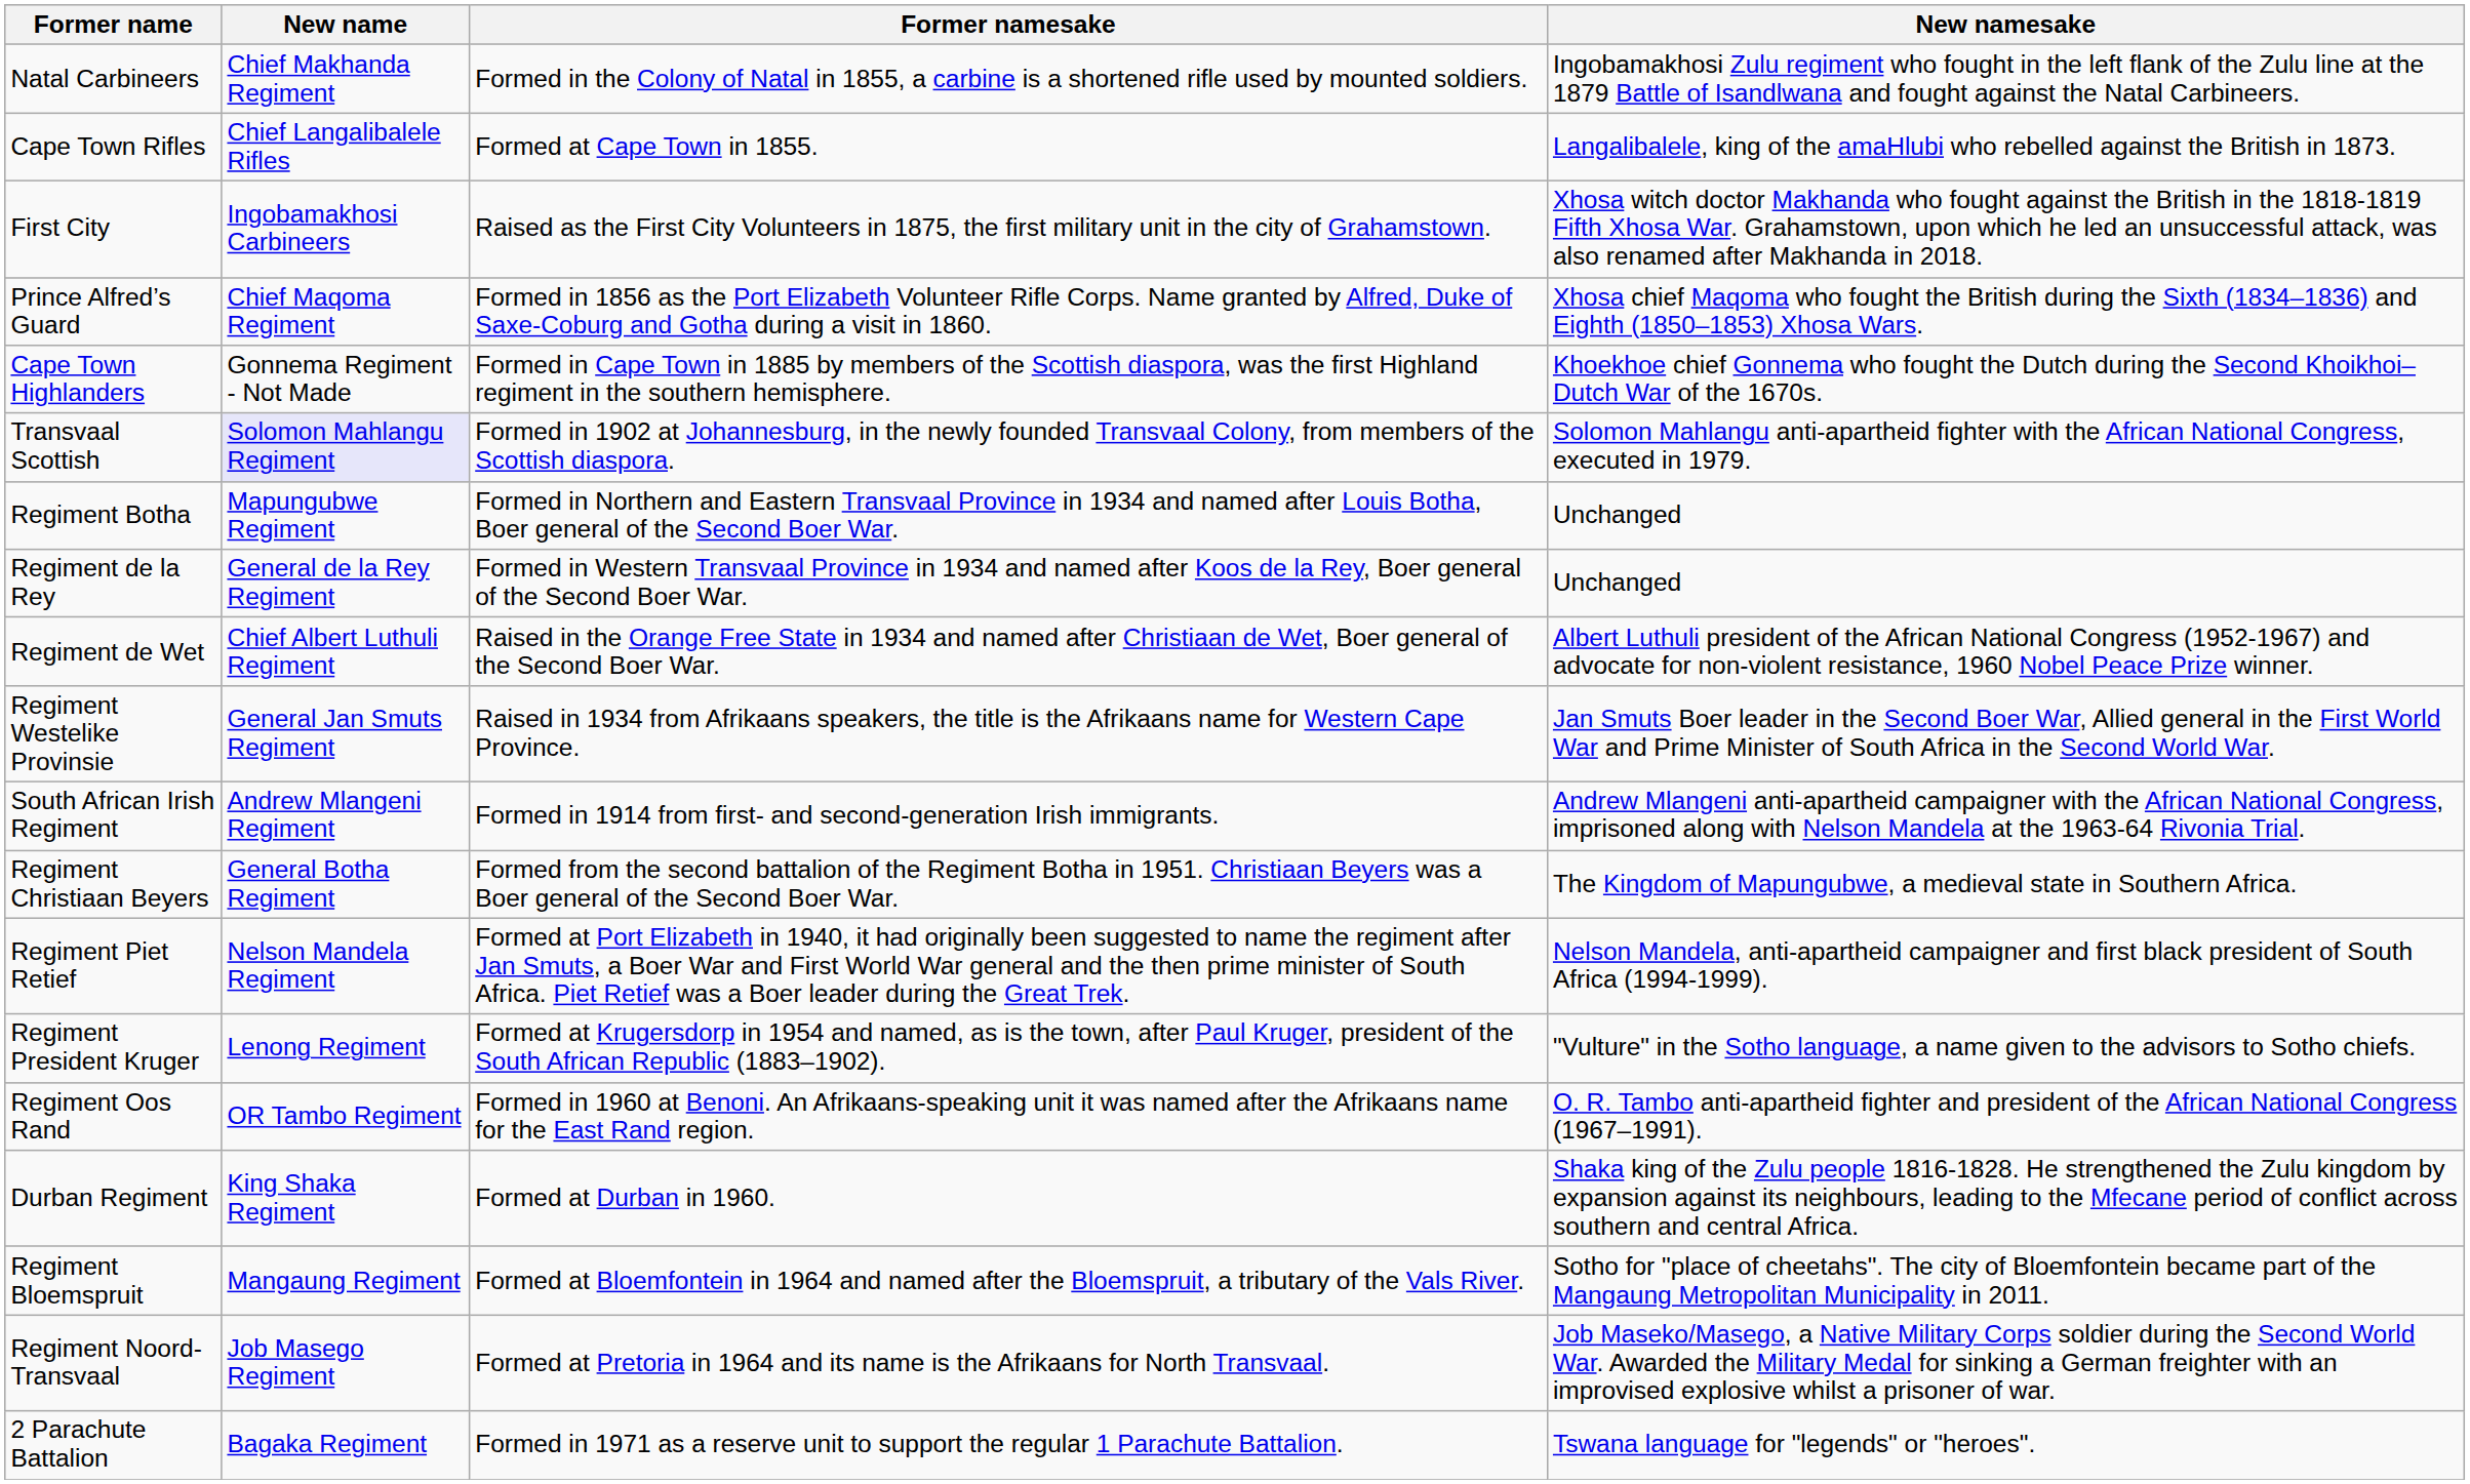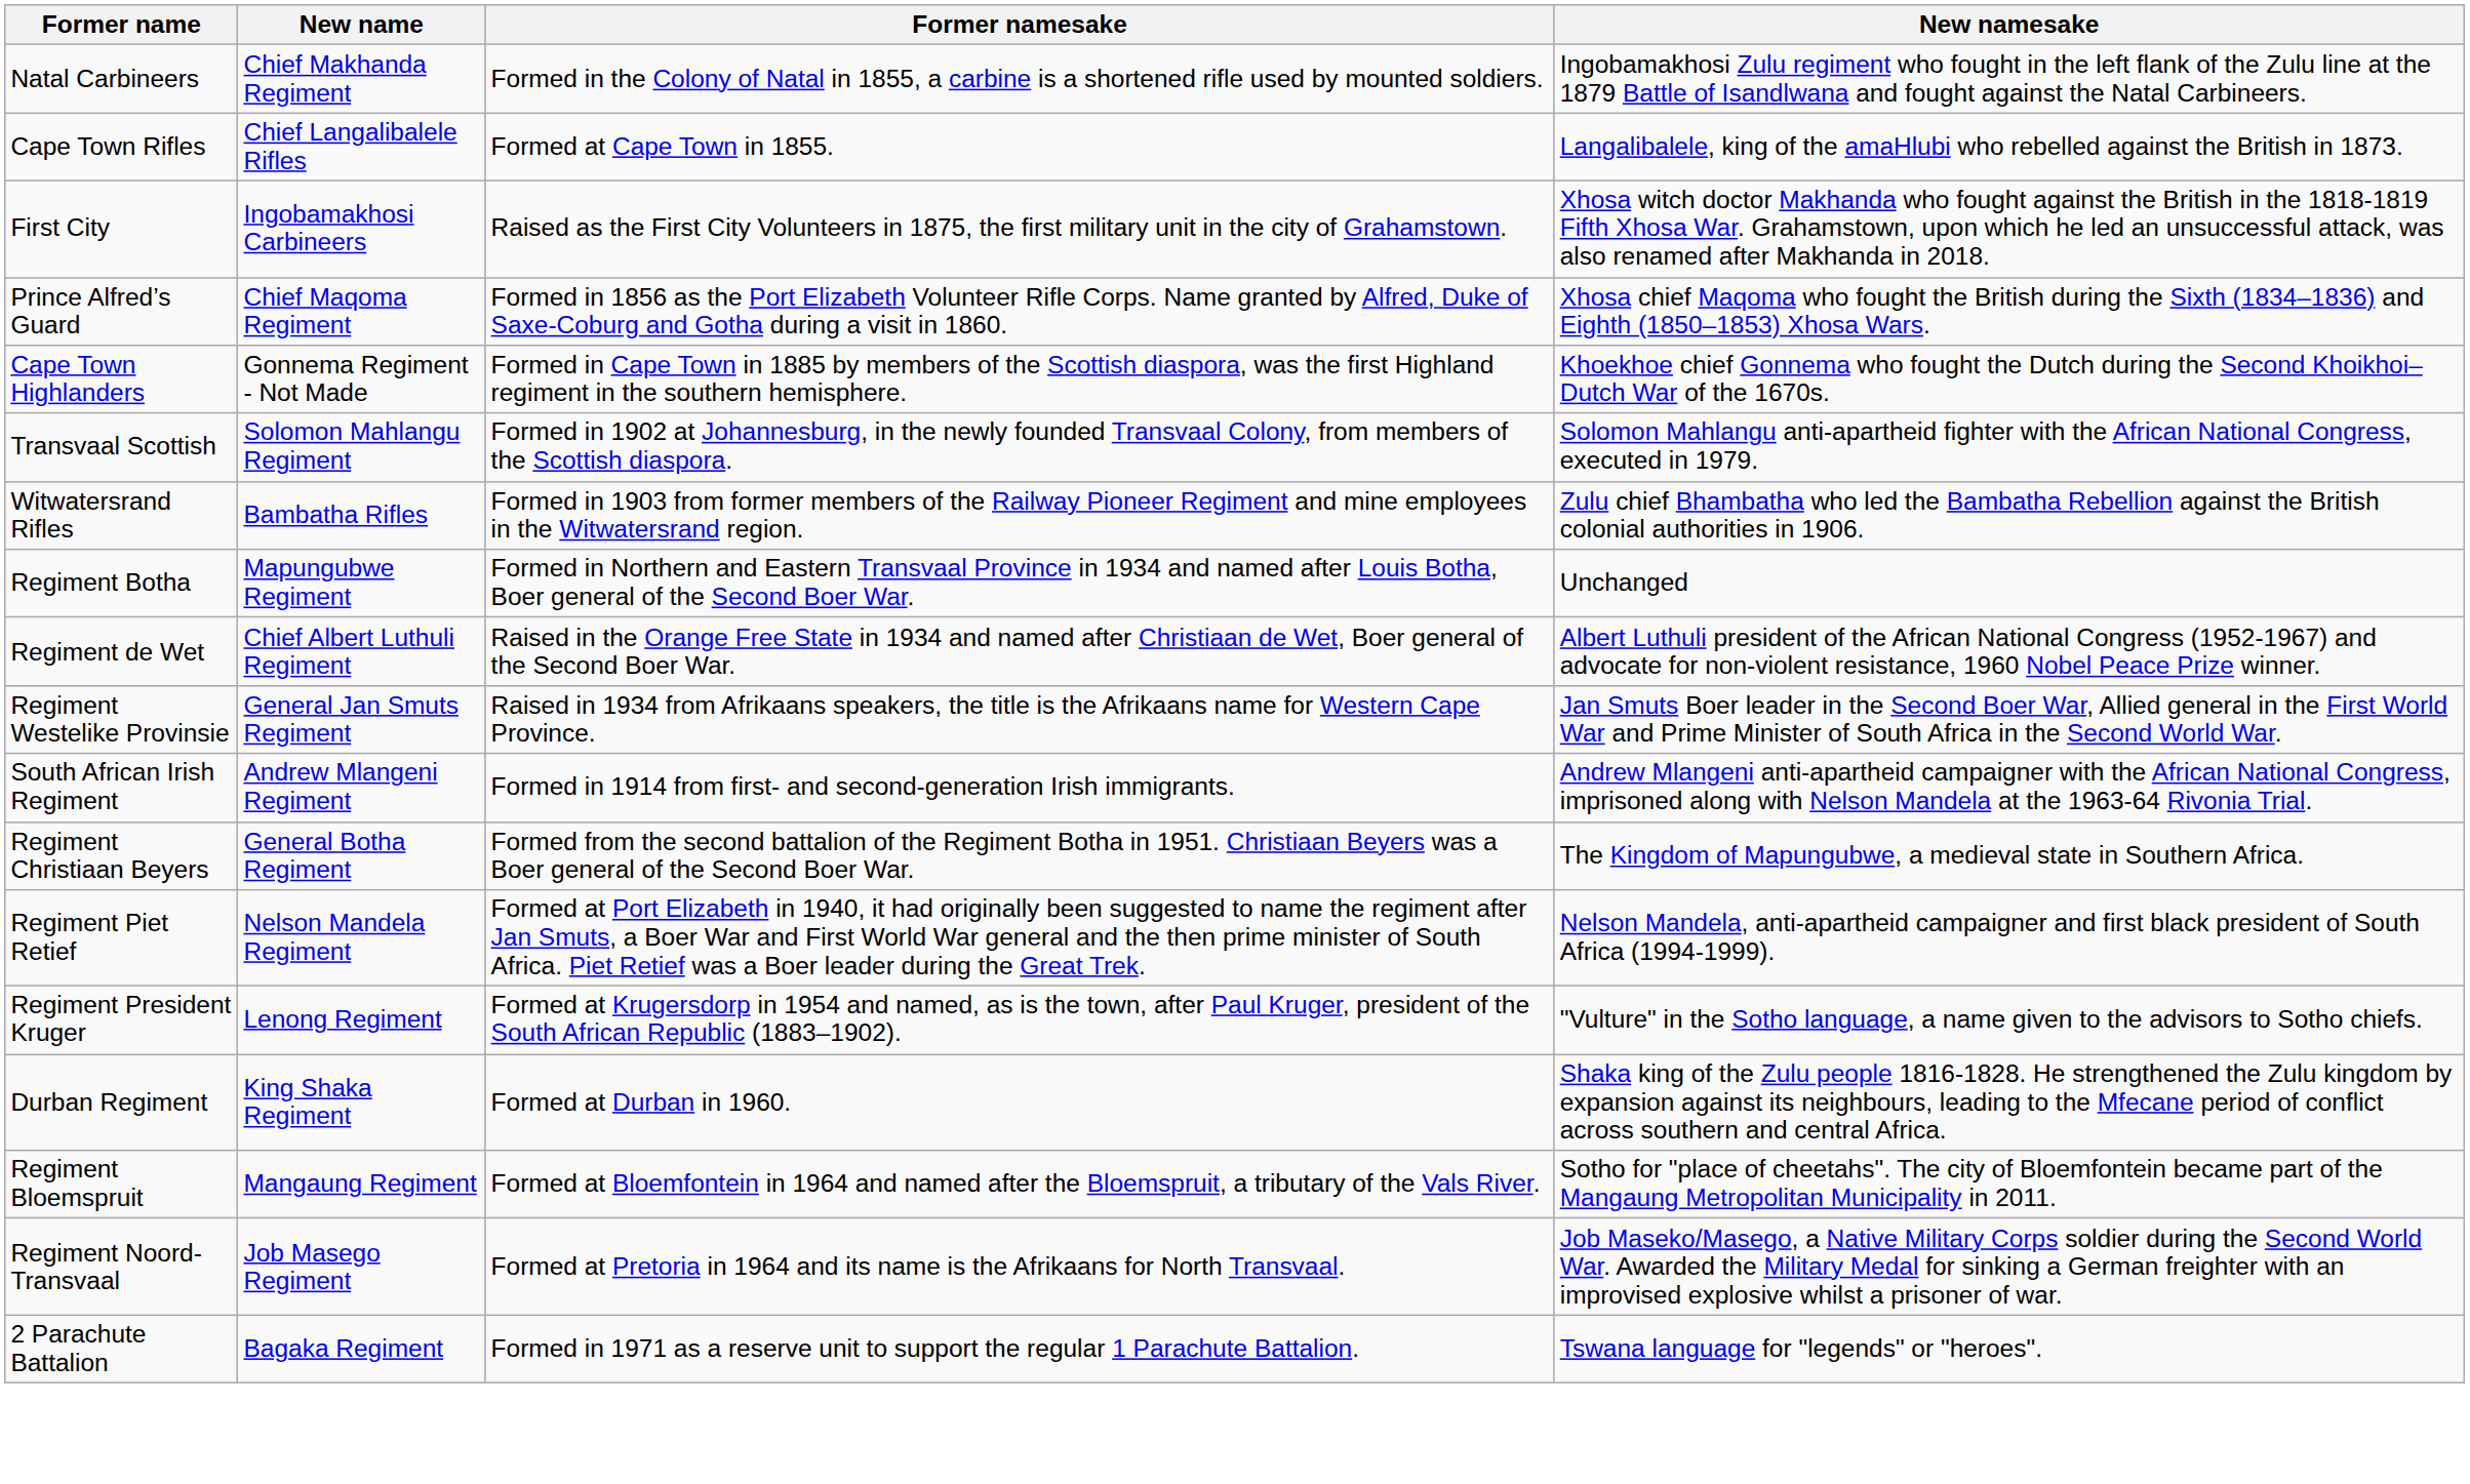Transvaal Scottish | New name: lavender background -> no background
+ row: Witwatersrand Rifles | Bambatha Rifles | Formed in 1903 from former members of the Railway Pioneer Regiment and mine employees in the Witwatersrand region. | Zulu chief Bhambatha who led the Bambatha Rebellion against the British colonial authorities in 1906.
- row: Regiment de la Rey | General de la Rey Regiment | Formed in Western Transvaal Province in 1934 and named after Koos de la Rey, Boer general of the Second Boer War. | Unchanged
- row: Regiment Oos Rand | OR Tambo Regiment | Formed in 1960 at Benoni. An Afrikaans-speaking unit it was named after the Afrikaans name for the East Rand region. | O. R. Tambo anti-apartheid fighter and president of the African National Congress (1967–1991).
